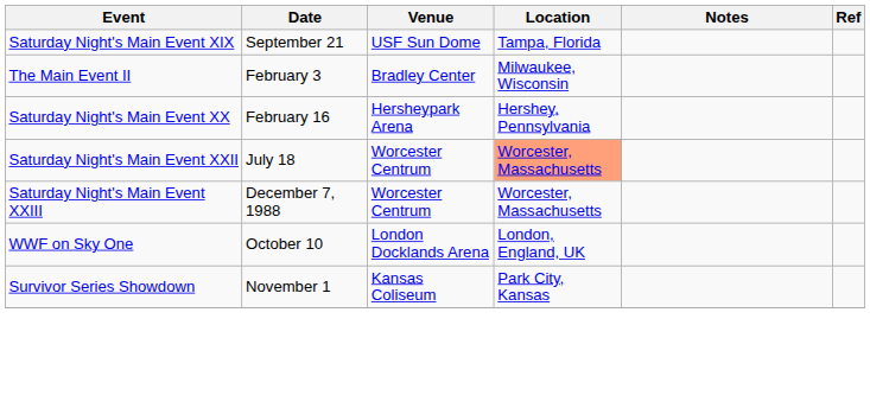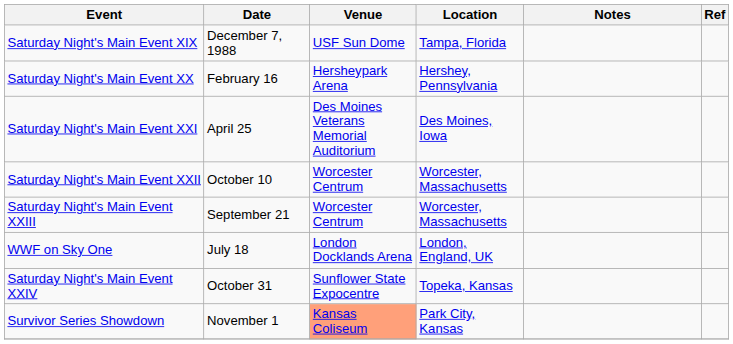Saturday Night's Main Event XIX | Date: September 21 -> December 7, 1988
- row: The Main Event II | February 3 | Bradley Center | Milwaukee, Wisconsin
+ row: Saturday Night's Main Event XXI | April 25 | Des Moines Veterans Memorial Auditorium | Des Moines, Iowa
Saturday Night's Main Event XXII | Date: July 18 -> October 10
Saturday Night's Main Event XXII | Location: lightsalmon background -> no background
Saturday Night's Main Event XXIII | Date: December 7, 1988 -> September 21
WWF on Sky One | Date: October 10 -> July 18
+ row: Saturday Night's Main Event XXIV | October 31 | Sunflower State Expocentre | Topeka, Kansas
Survivor Series Showdown | Venue: no background -> lightsalmon background
